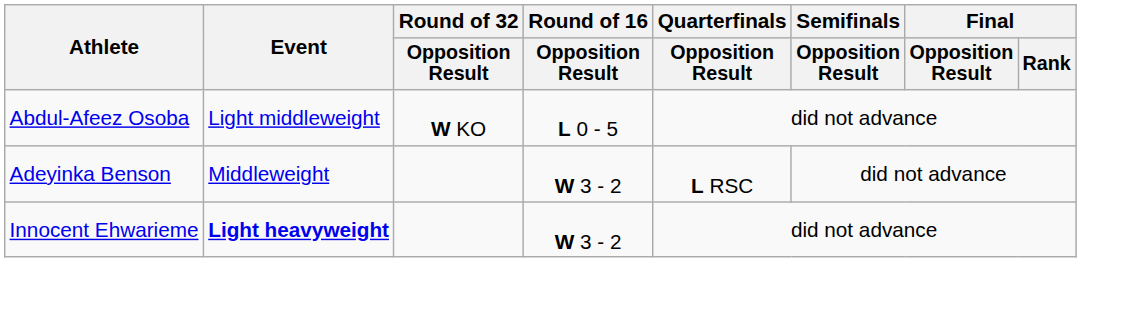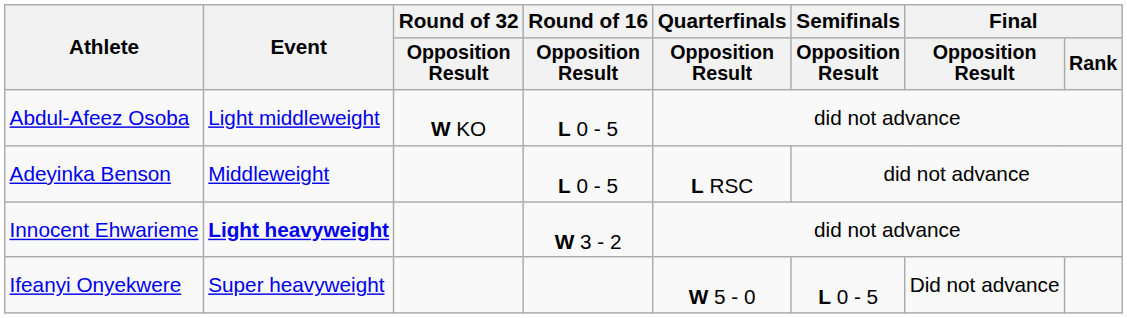Adeyinka Benson | Round of 16 / Opposition Result: W 3 - 2 -> L 0 - 5
+ row: Ifeanyi Onyekwere | Super heavyweight | W 5 - 0 | L 0 - 5 | Did not advance
